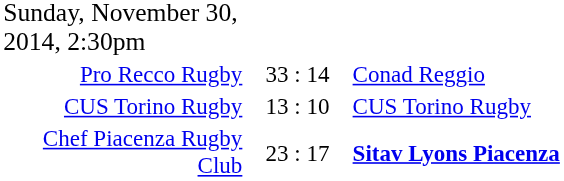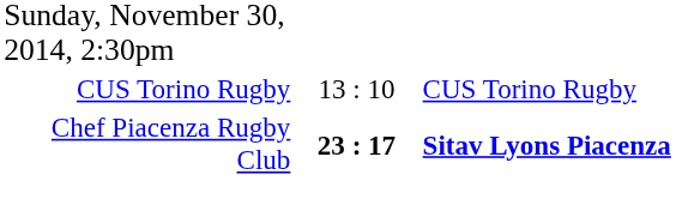- row: Pro Recco Rugby | 33 : 14 | Conad Reggio
Chef Piacenza Rugby Club | column 2: normal -> bold
